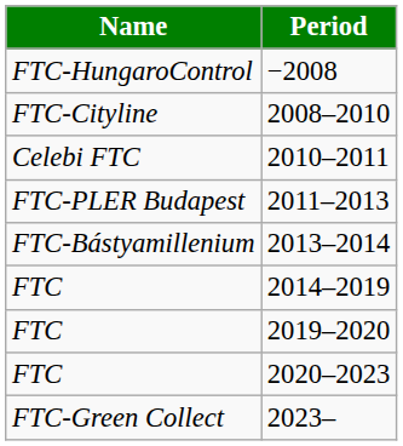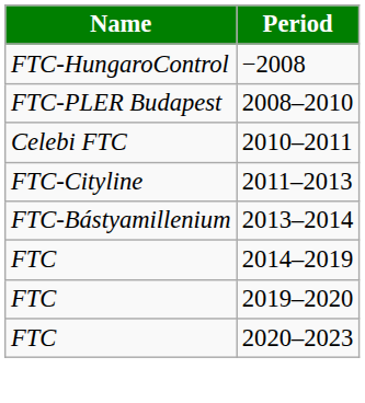2008–2010 | Name: FTC-Cityline -> FTC-PLER Budapest
2011–2013 | Name: FTC-PLER Budapest -> FTC-Cityline
- row: FTC-Green Collect | 2023–
